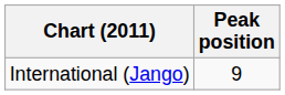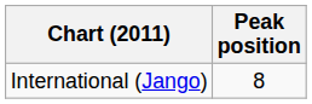International (Jango) | Peak position: 9 -> 8
